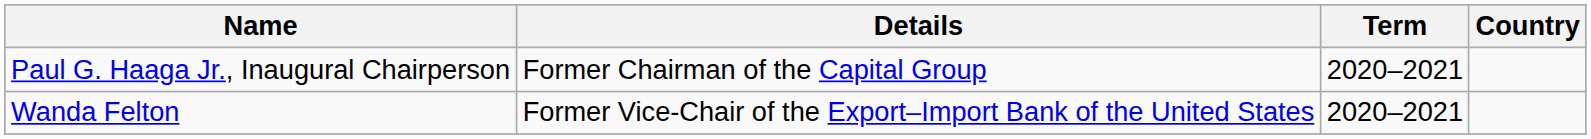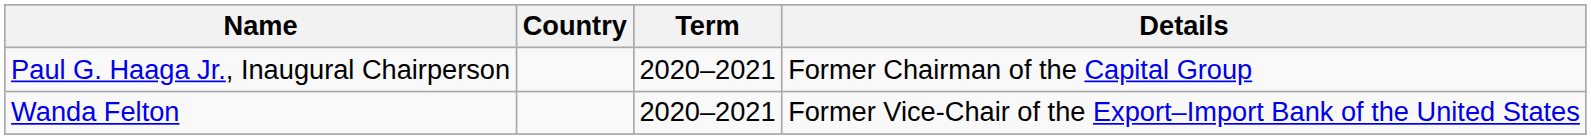columns swapped: Country <-> Details
